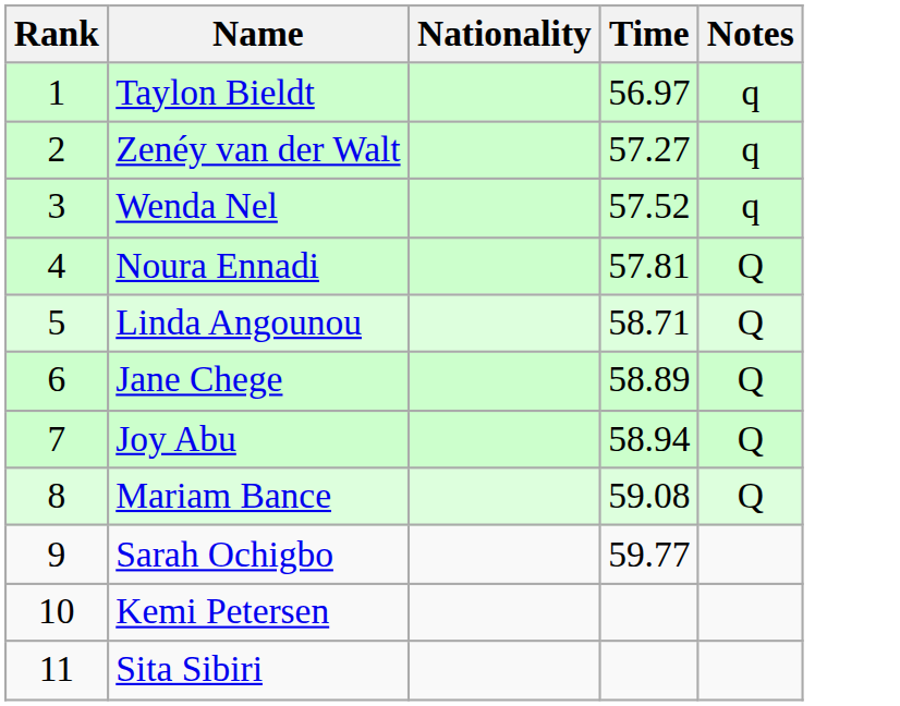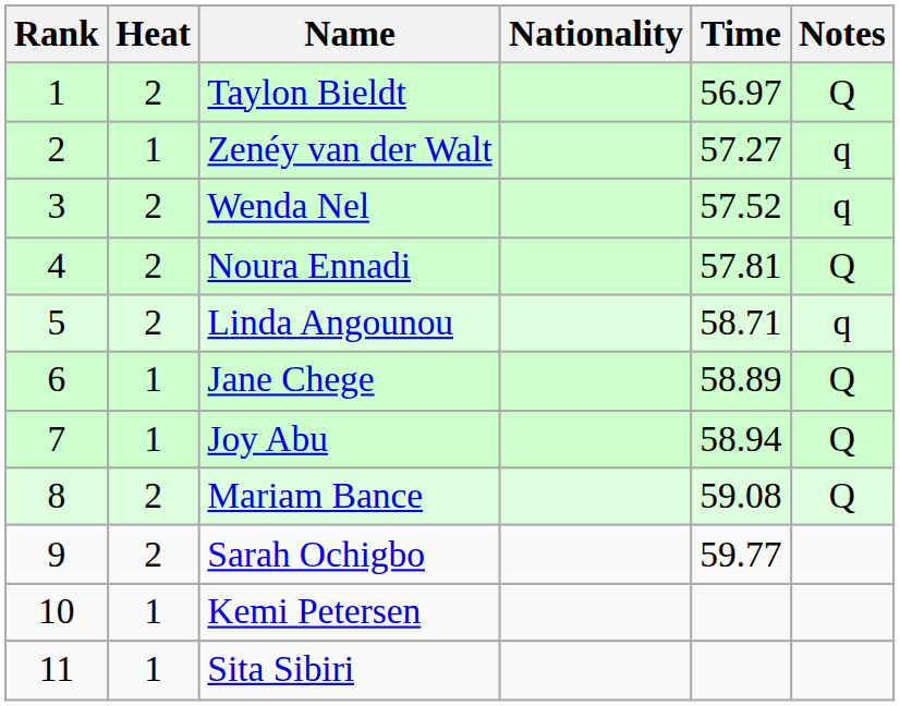+ column: Heat | 2 | 1 | 2 | 2 | 2 | 1 | 1 | 2 | 2 | 1 | 1
Taylon Bieldt | Notes: q -> Q
Linda Angounou | Notes: Q -> q
